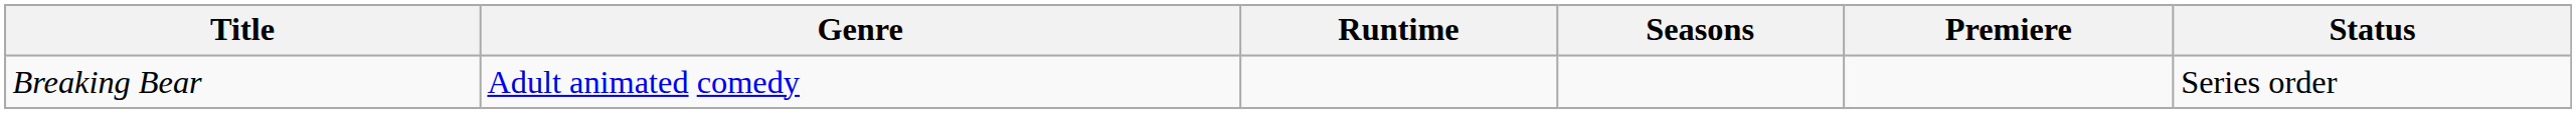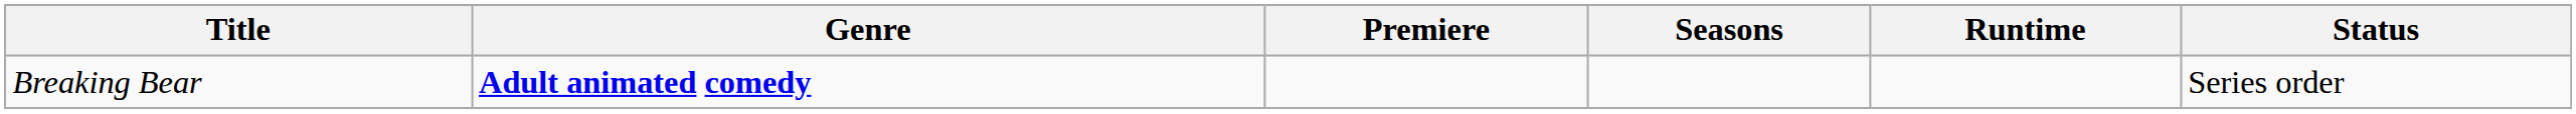columns swapped: Premiere <-> Runtime
Breaking Bear | Genre: normal -> bold
